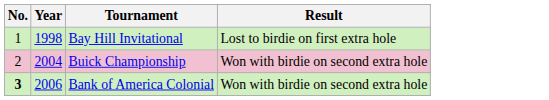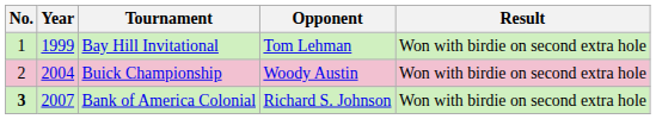+ column: Opponent | Tom Lehman | Woody Austin | Richard S. Johnson
Bay Hill Invitational | Year: 1998 -> 1999
Bay Hill Invitational | Result: Lost to birdie on first extra hole -> Won with birdie on second extra hole
Bank of America Colonial | Year: 2006 -> 2007
